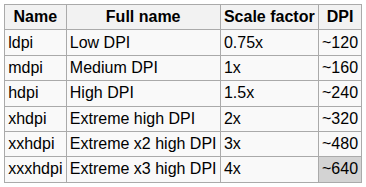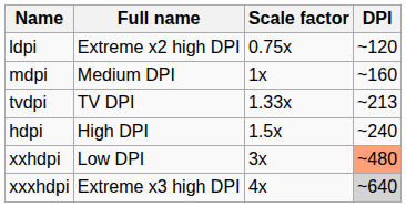ldpi | Full name: Low DPI -> Extreme x2 high DPI
+ row: tvdpi | TV DPI | 1.33x | ~213
- row: xhdpi | Extreme high DPI | 2x | ~320
xxhdpi | Full name: Extreme x2 high DPI -> Low DPI
xxhdpi | DPI: no background -> lightsalmon background
